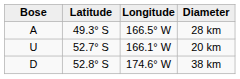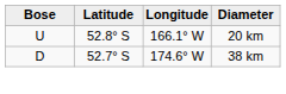- row: A | 49.3° S | 166.5° W | 28 km
20 km | Latitude: 52.7° S -> 52.8° S
38 km | Latitude: 52.8° S -> 52.7° S
